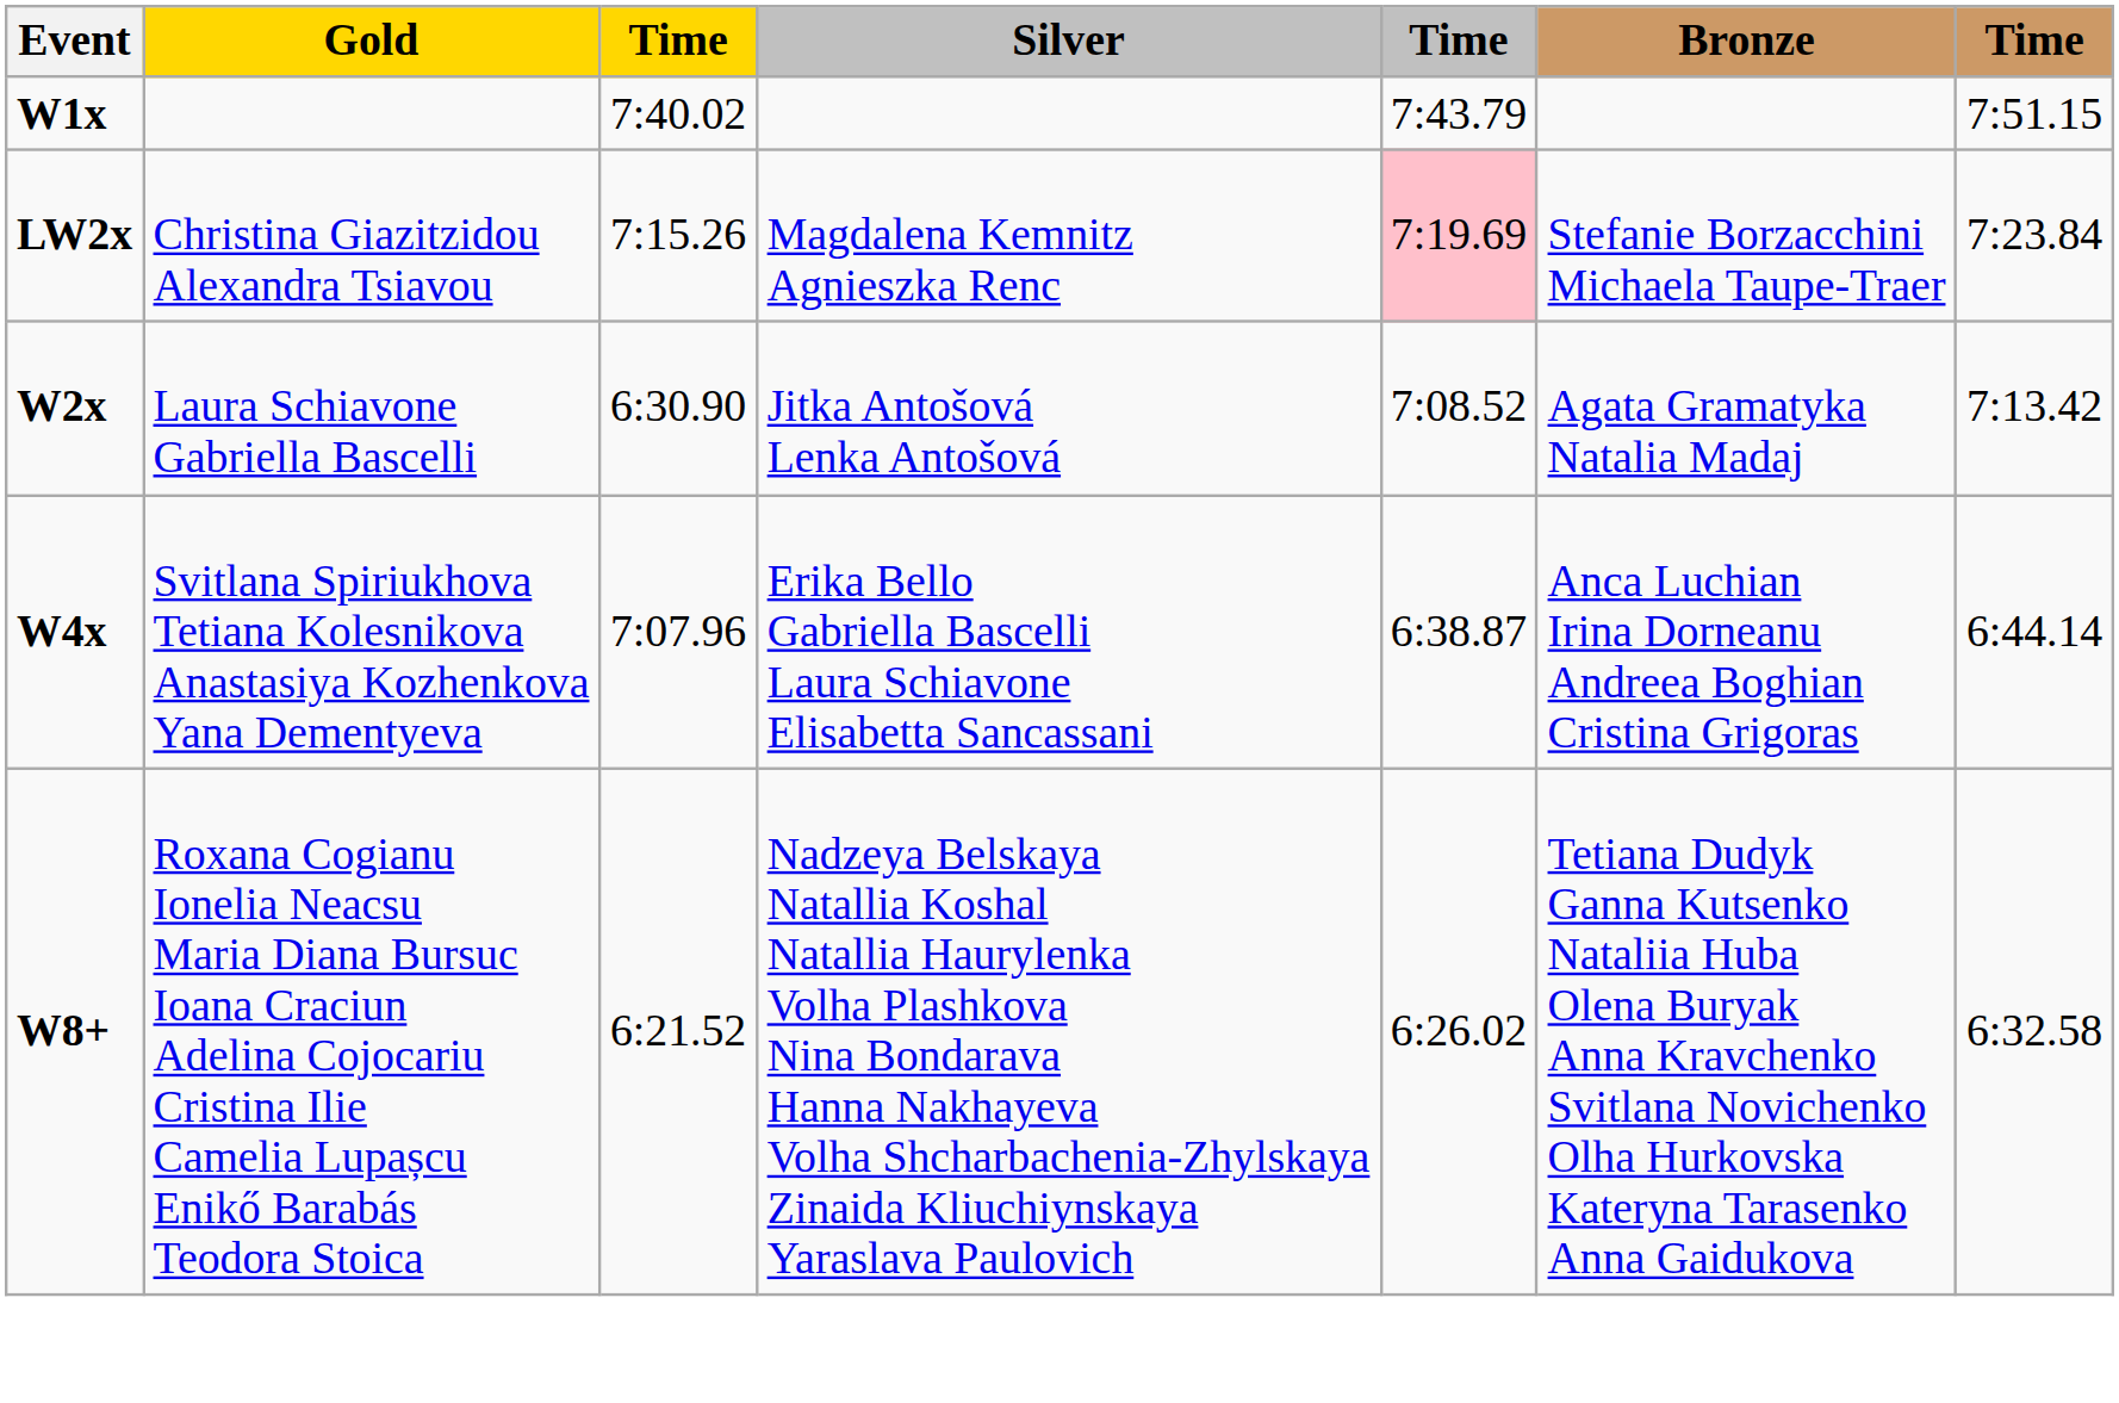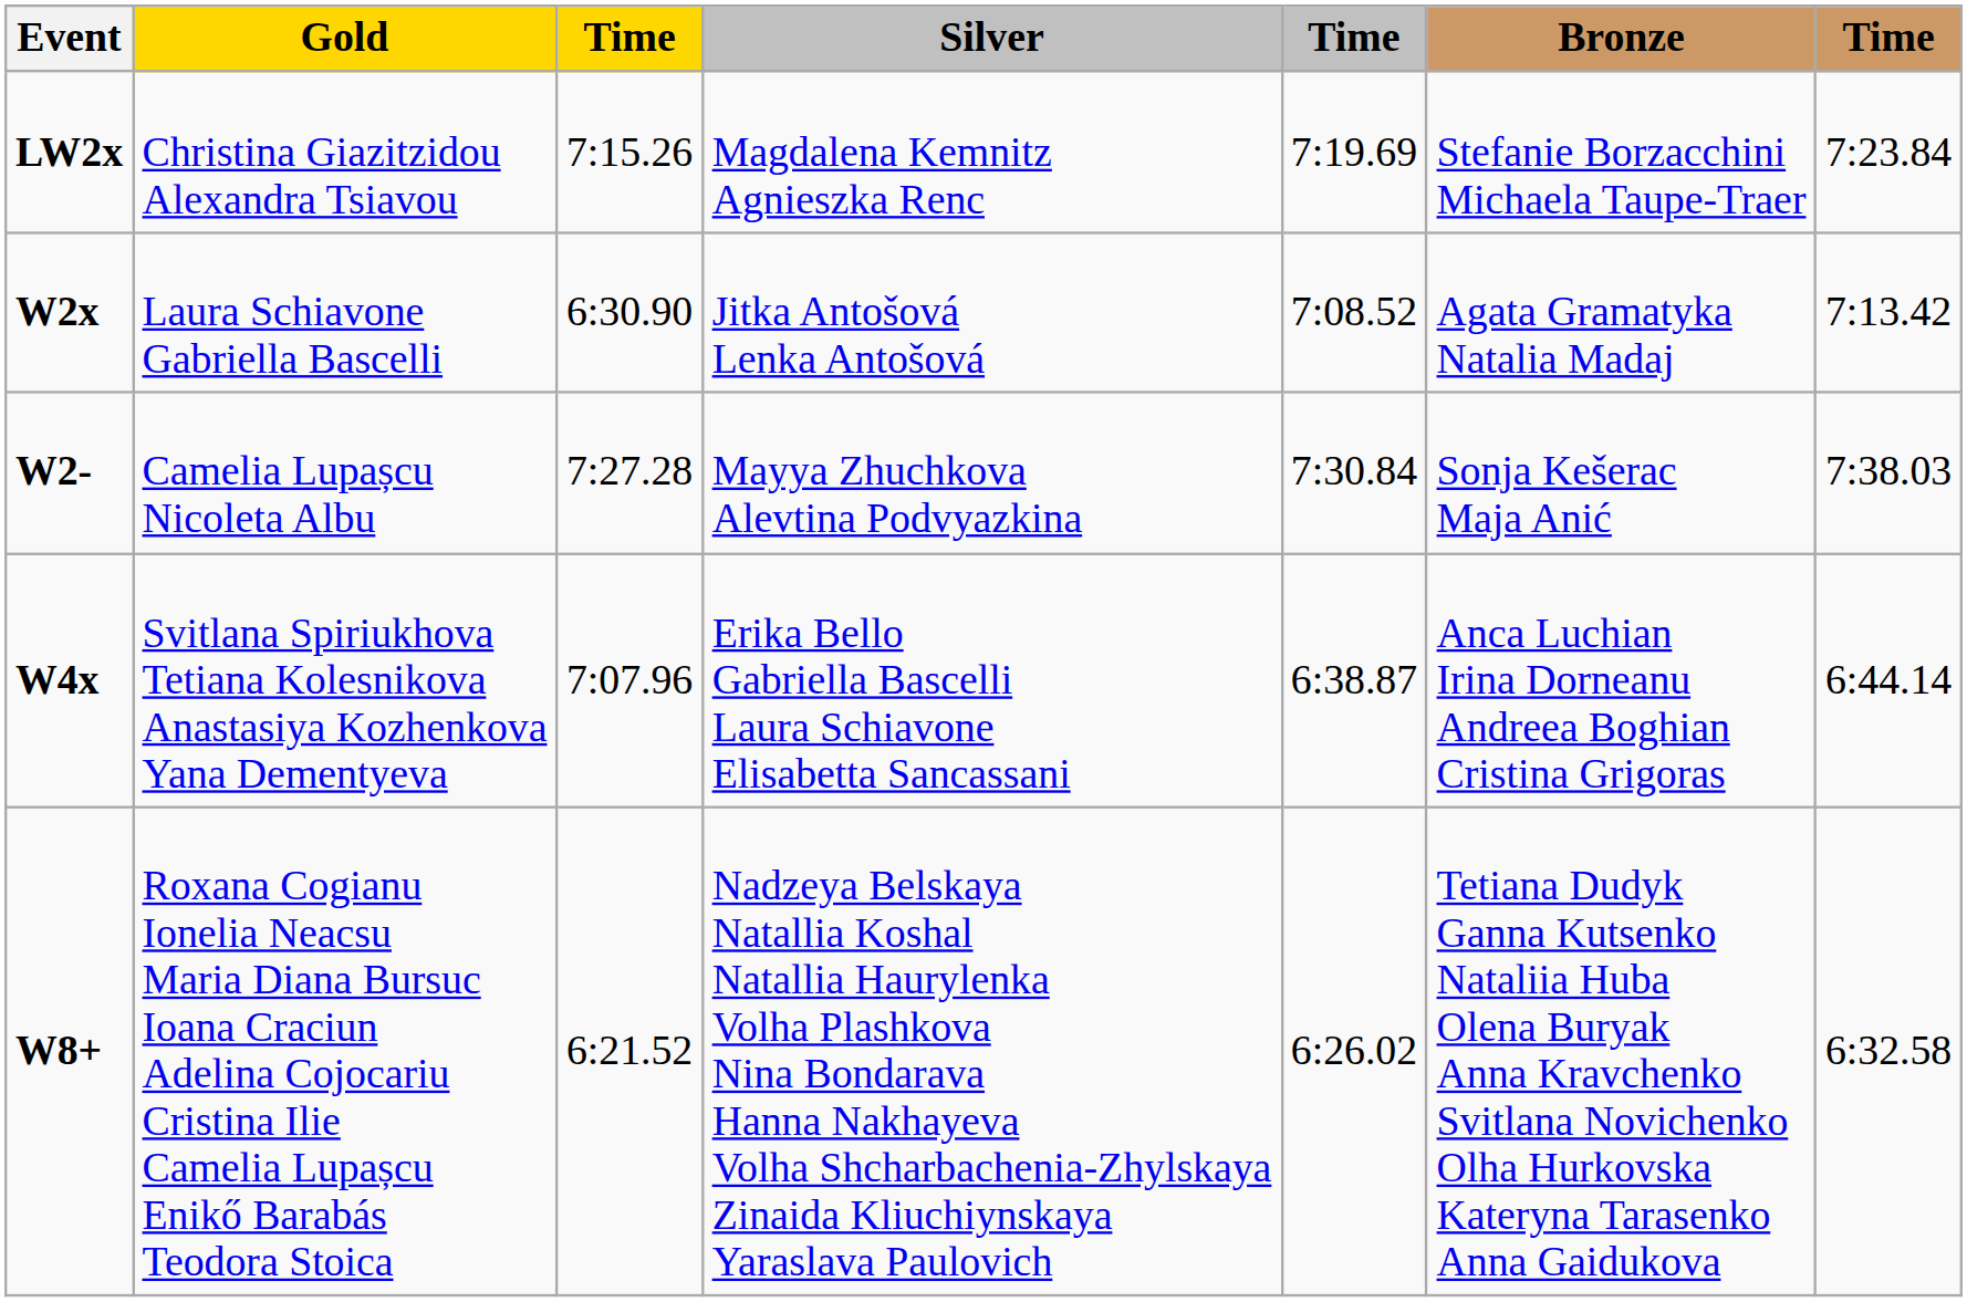- row: W1x | 7:40.02 | 7:43.79 | 7:51.15
LW2x | column 5: pink background -> no background
+ row: W2- | Camelia Lupașcu Nicoleta Albu | 7:27.28 | Mayya Zhuchkova Alevtina Podvyazkina | 7:30.84 | Sonja Kešerac Maja Anić | 7:38.03
